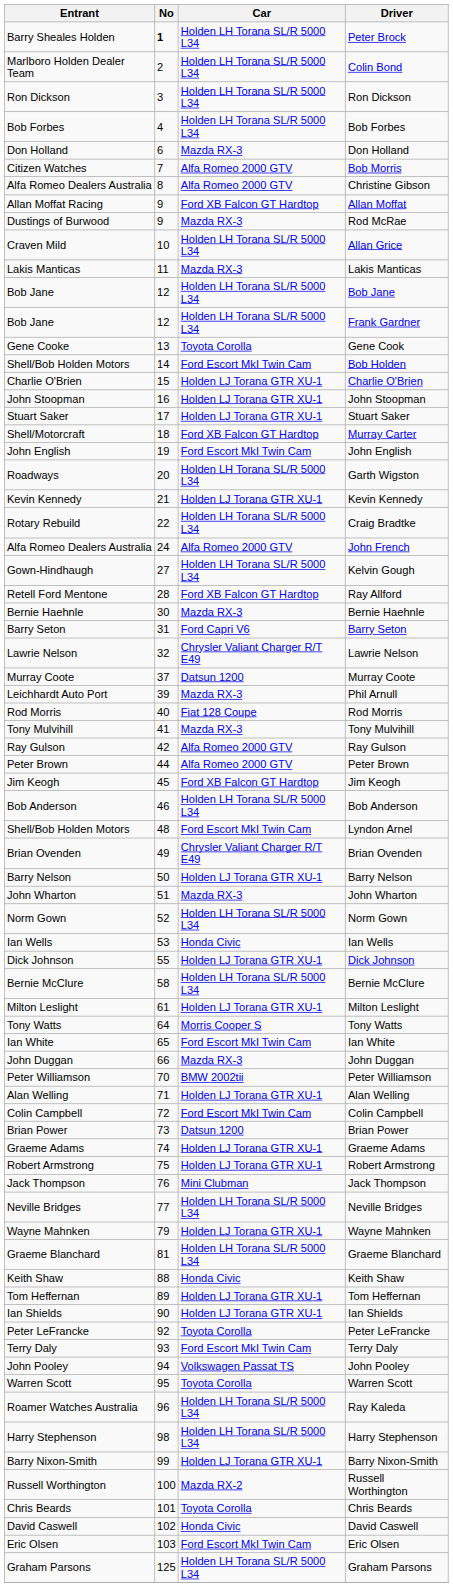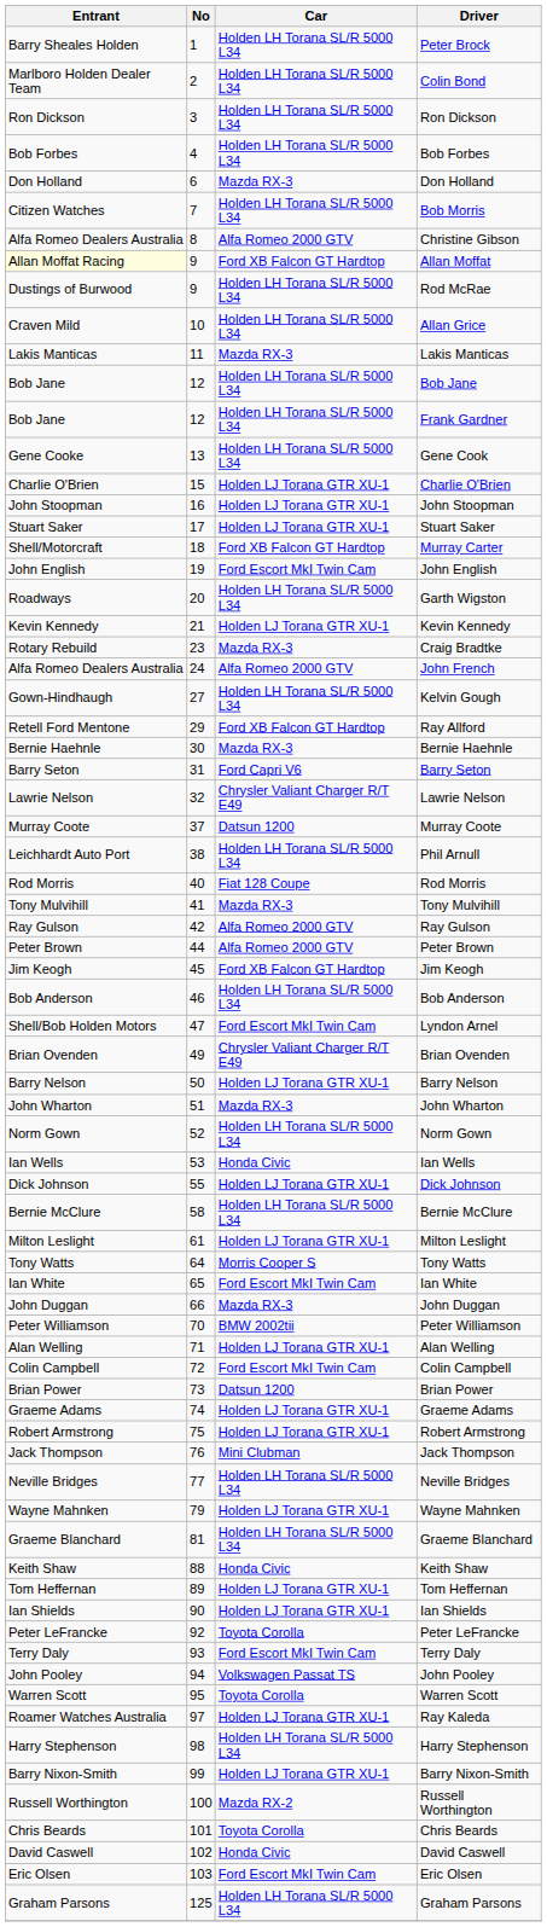Peter Brock | No: bold -> normal
Bob Morris | Car: Alfa Romeo 2000 GTV -> Holden LH Torana SL/R 5000 L34
Allan Moffat | Entrant: no background -> lightyellow background
Rod McRae | Car: Mazda RX-3 -> Holden LH Torana SL/R 5000 L34
Gene Cook | Car: Toyota Corolla -> Holden LH Torana SL/R 5000 L34
- row: Shell/Bob Holden Motors | 14 | Ford Escort MkI Twin Cam | Bob Holden
Craig Bradtke | No: 22 -> 23
Craig Bradtke | Car: Holden LH Torana SL/R 5000 L34 -> Mazda RX-3
Ray Allford | No: 28 -> 29
Phil Arnull | No: 39 -> 38
Phil Arnull | Car: Mazda RX-3 -> Holden LH Torana SL/R 5000 L34
Lyndon Arnel | No: 48 -> 47
Ray Kaleda | No: 96 -> 97
Ray Kaleda | Car: Holden LH Torana SL/R 5000 L34 -> Holden LJ Torana GTR XU-1
